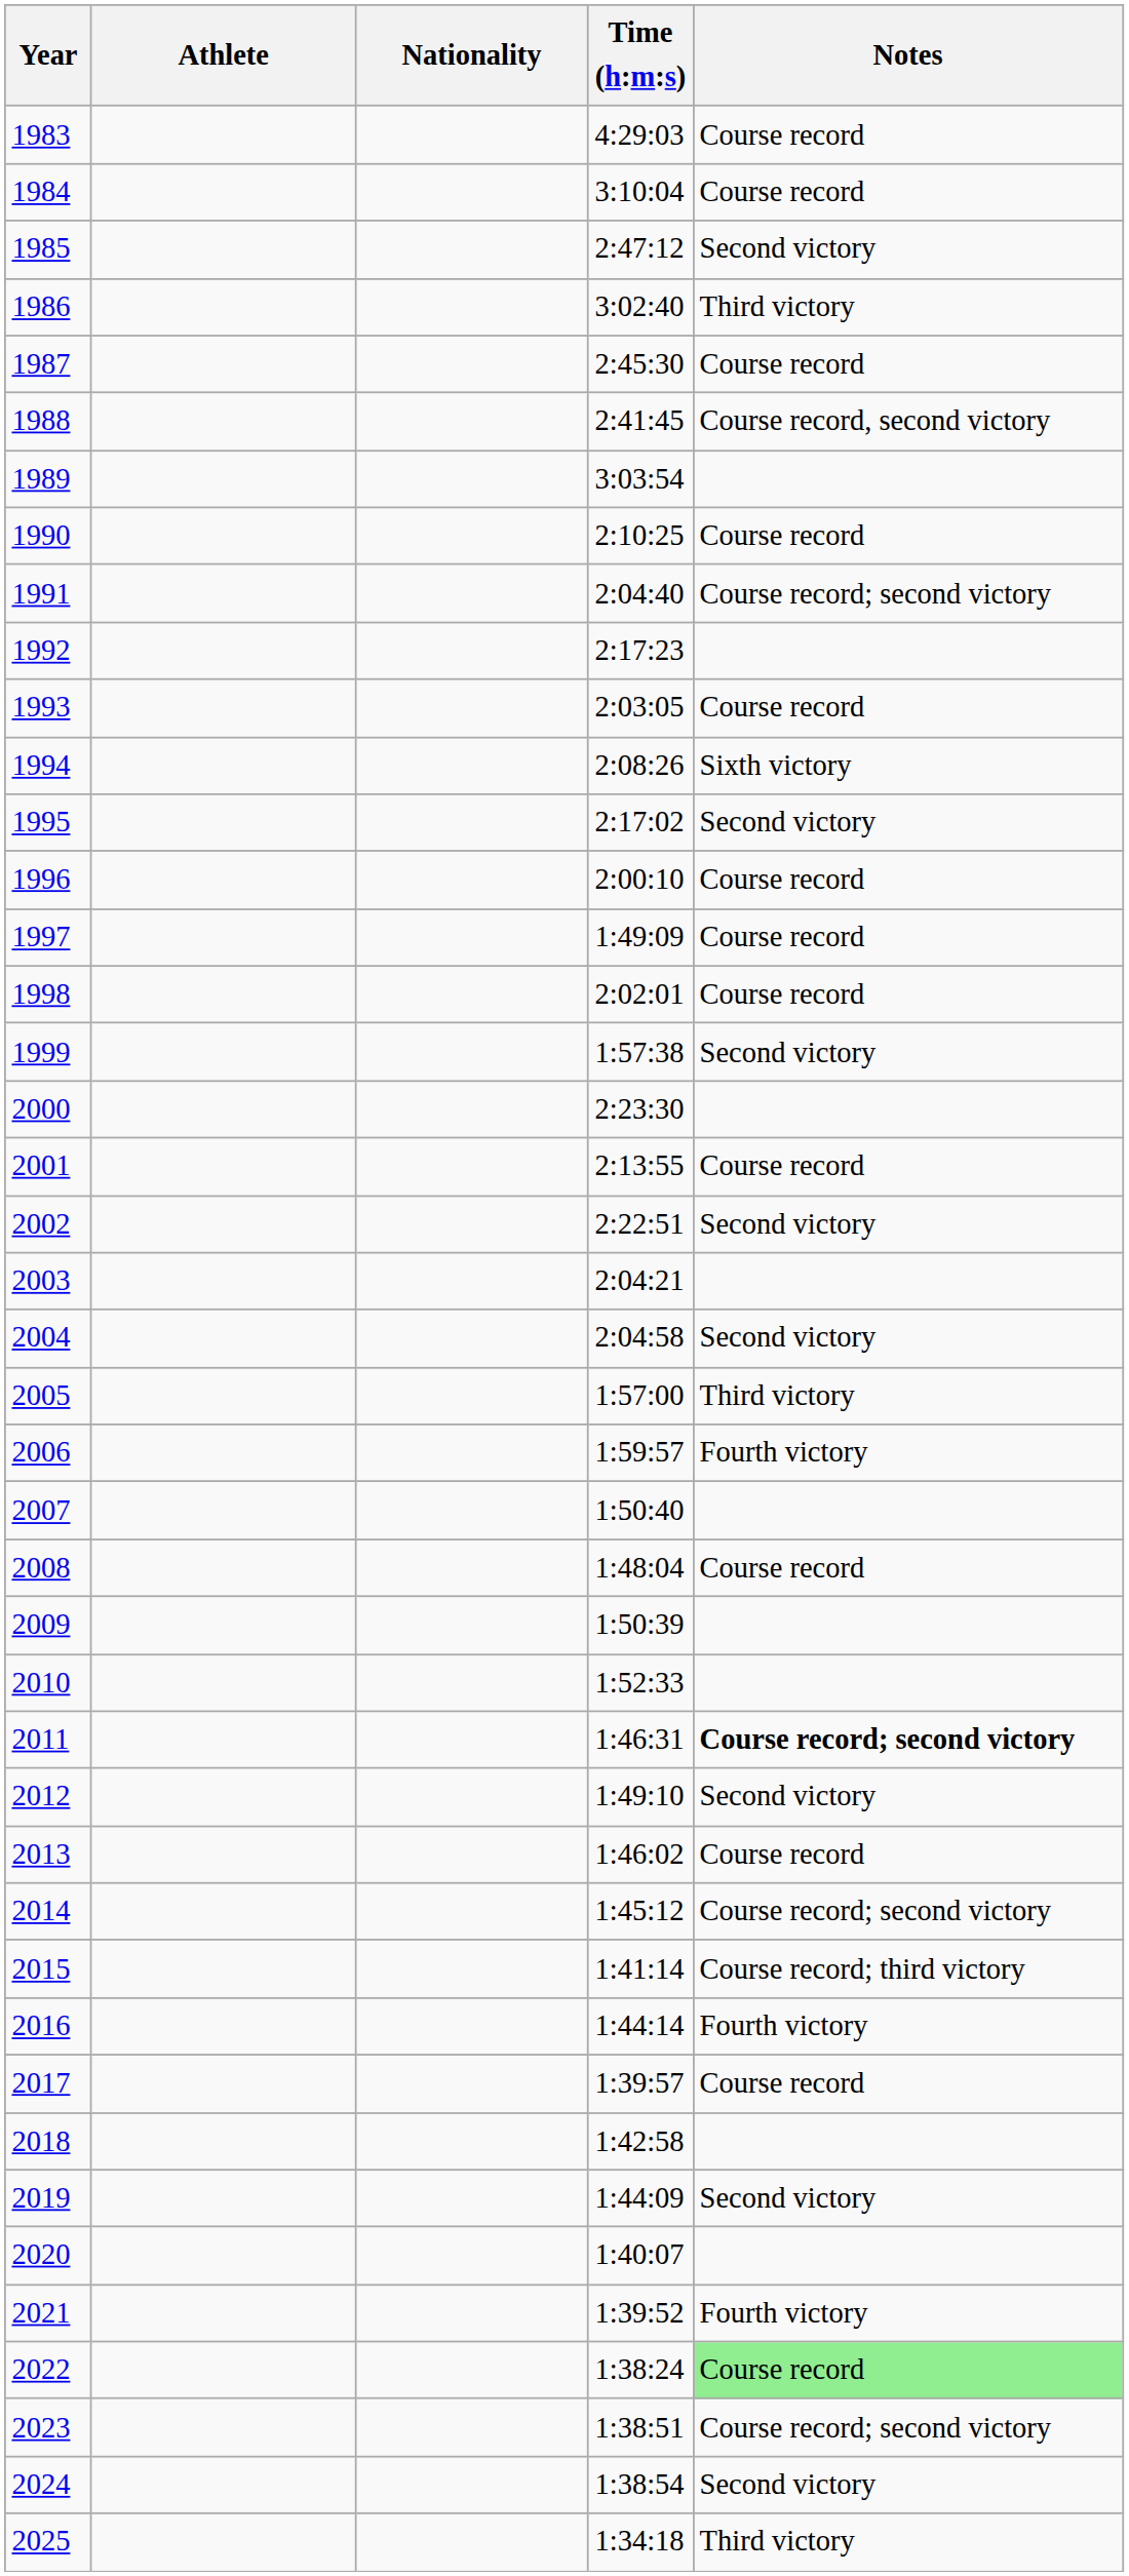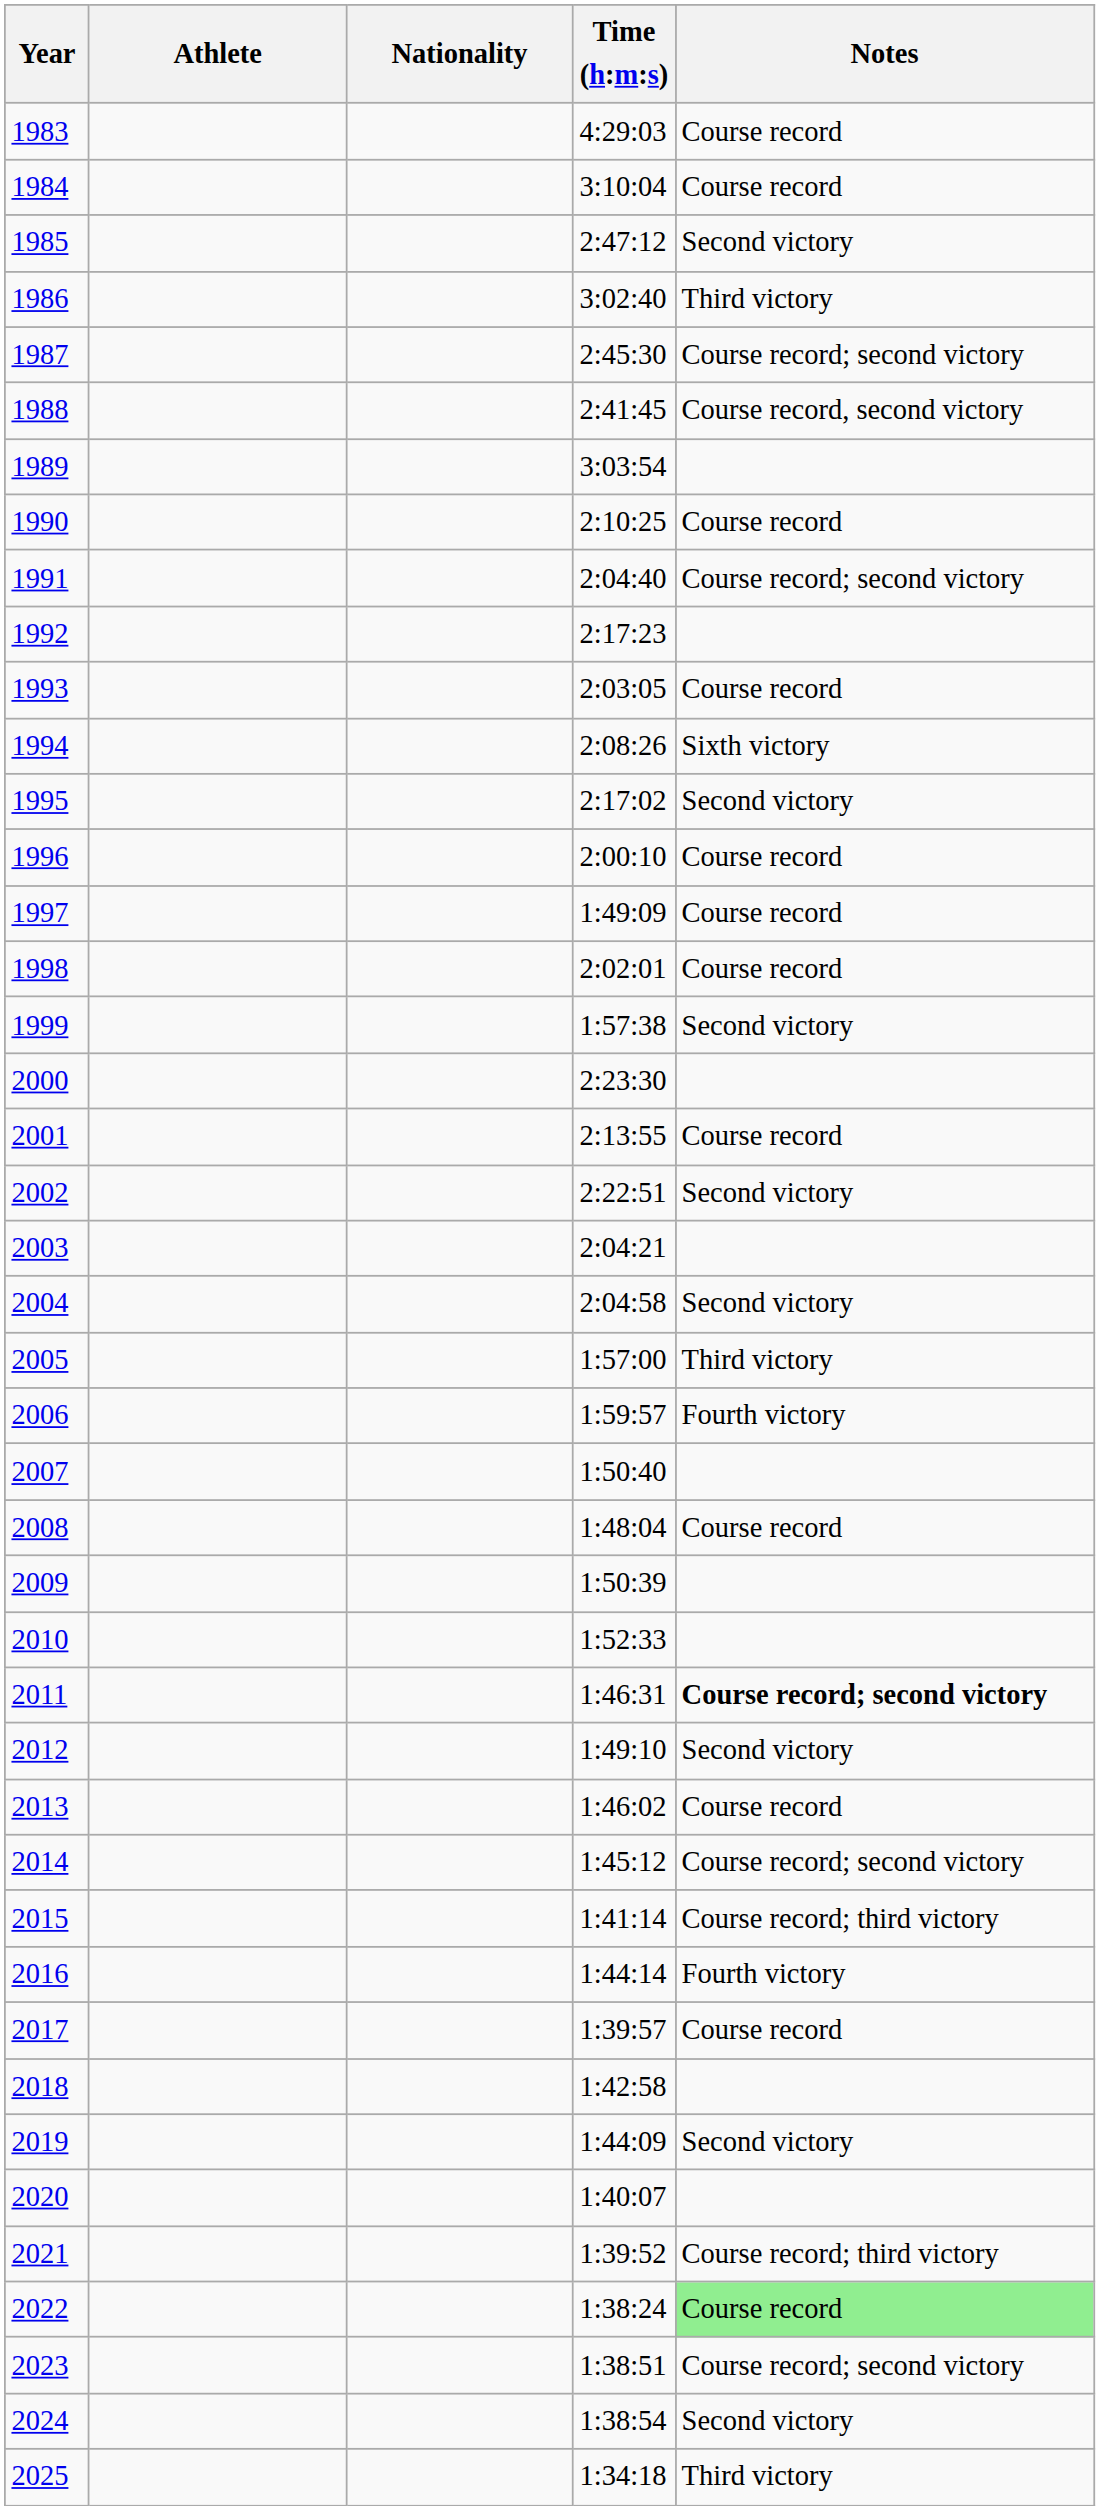1987 | Notes: Course record -> Course record; second victory
2021 | Notes: Fourth victory -> Course record; third victory
